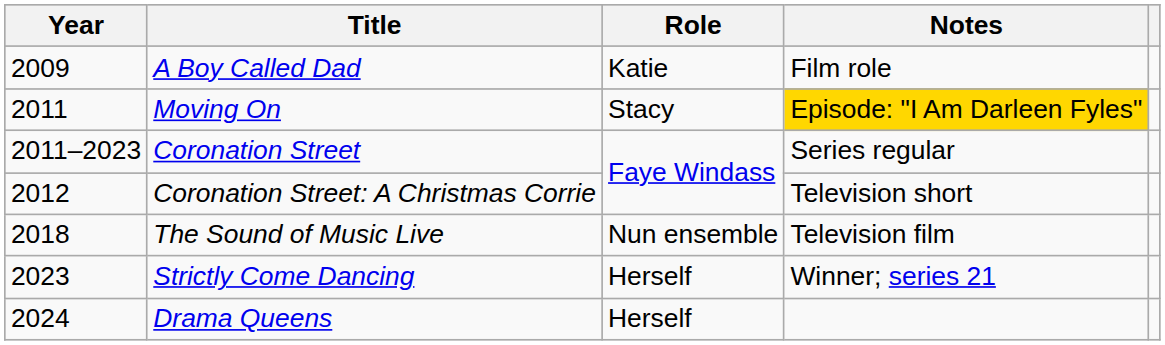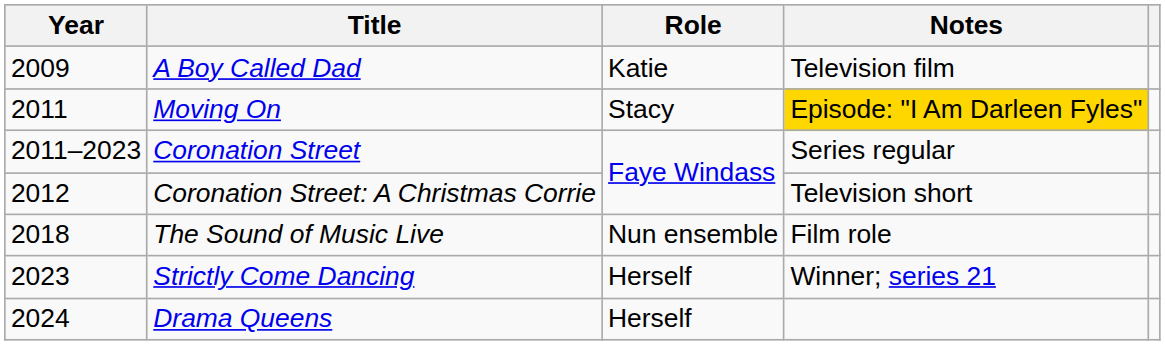A Boy Called Dad | Notes: Film role -> Television film
The Sound of Music Live | Notes: Television film -> Film role
